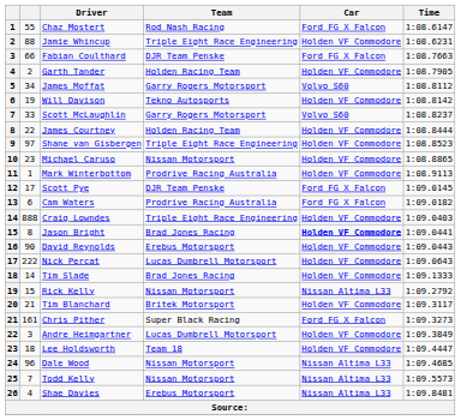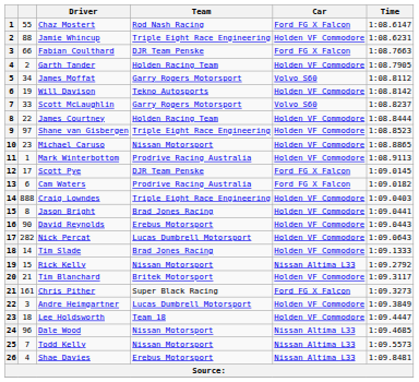Jason Bright | Car: bold -> normal
Nick Percat | column 2: 222 -> 282
